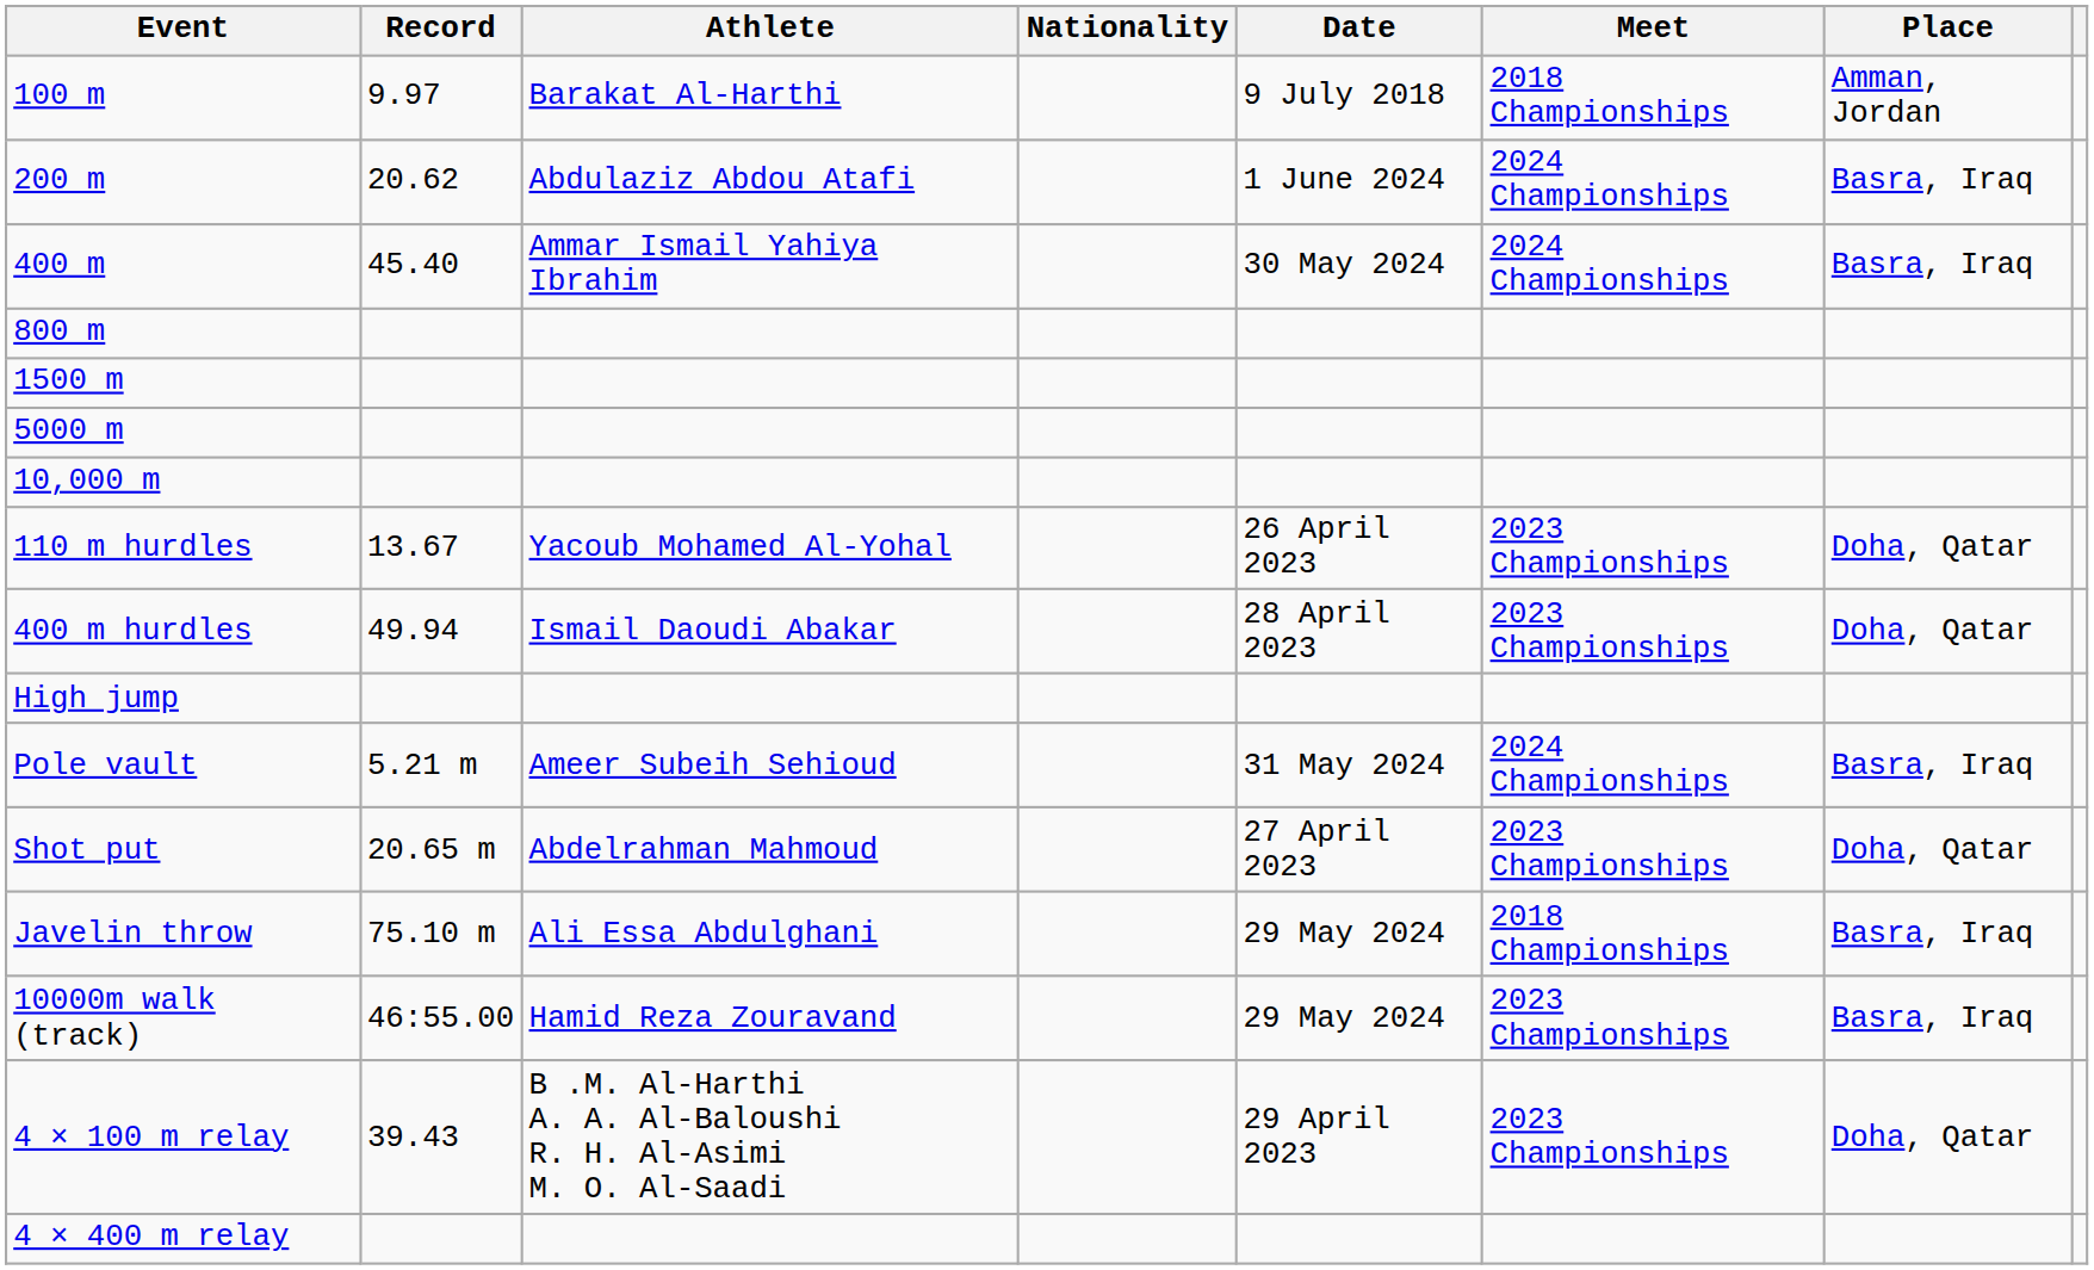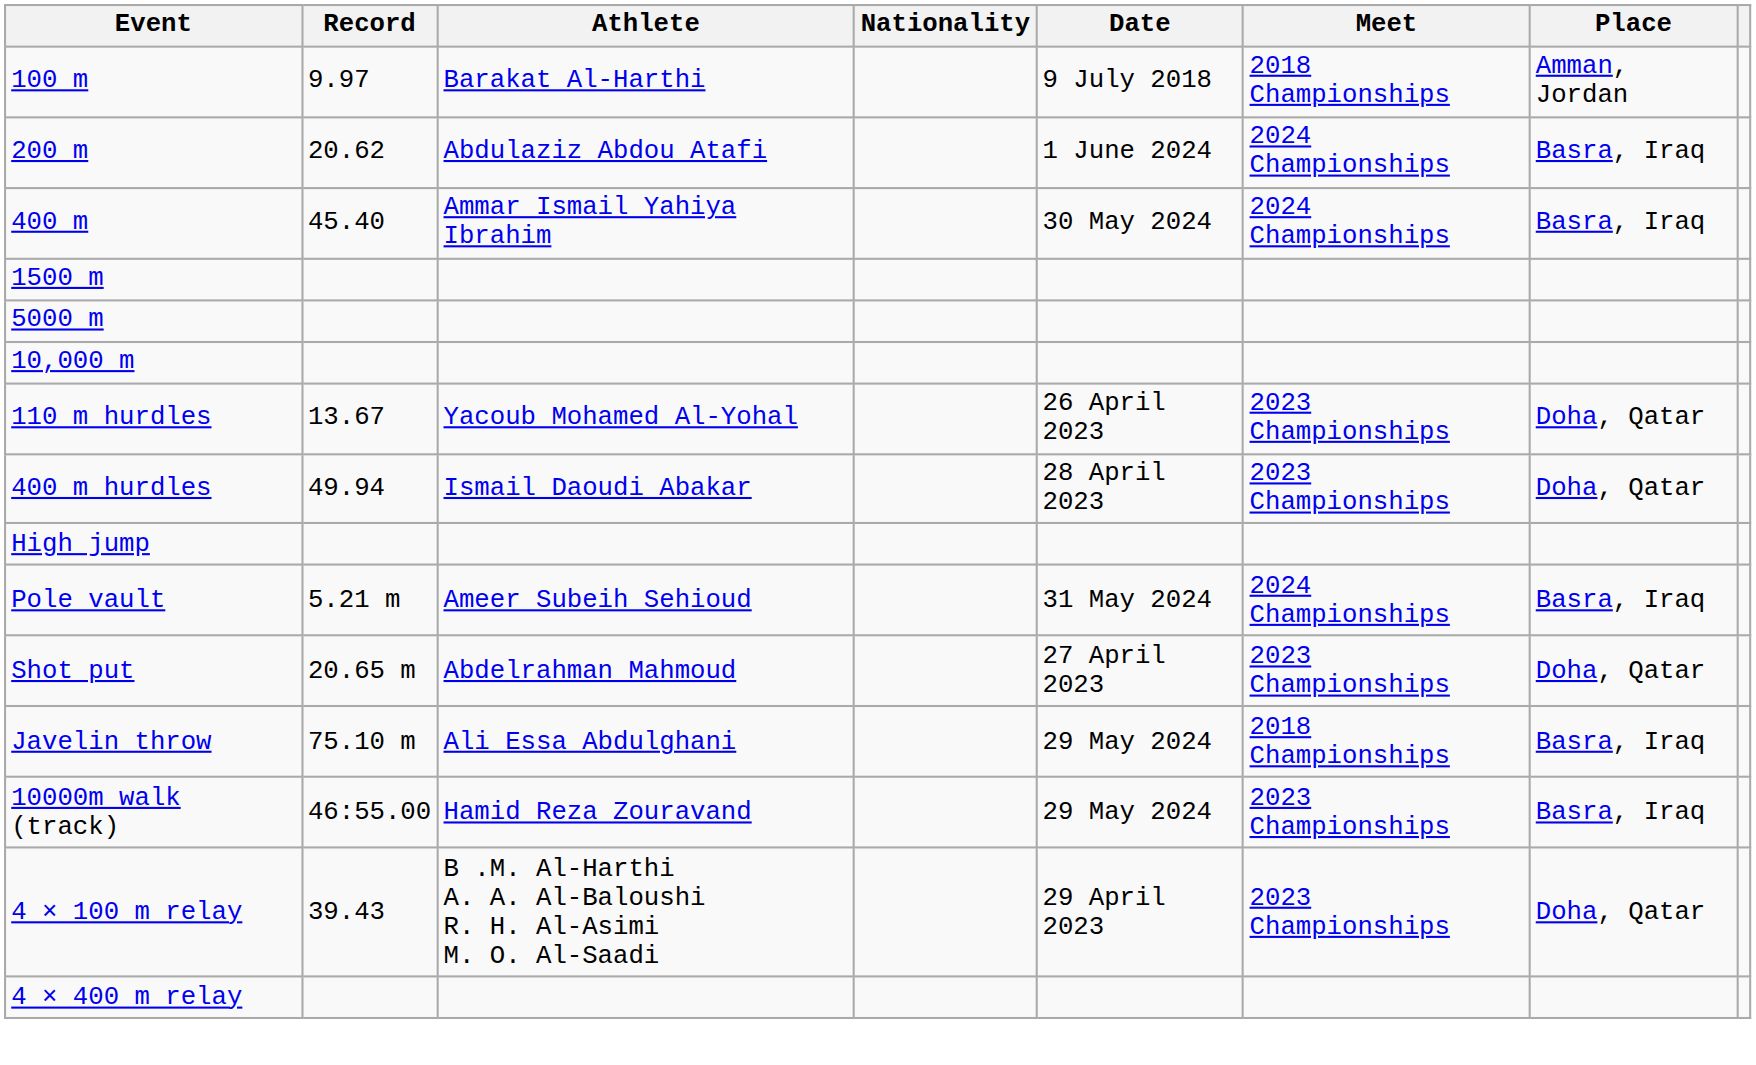- row: 800 m
